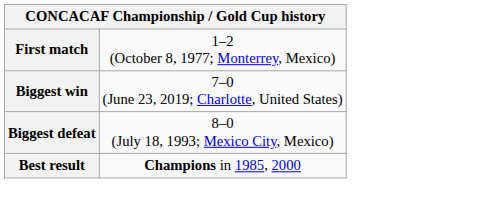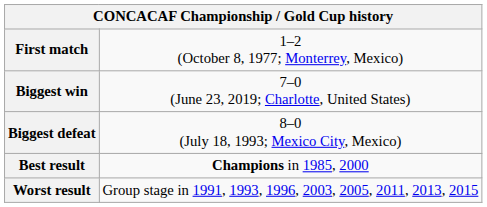+ row: Worst result | Group stage in 1991, 1993, 1996, 2003, 2005, 2011, 2013, 2015
